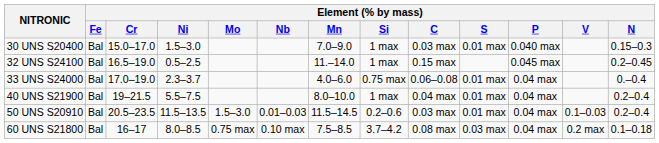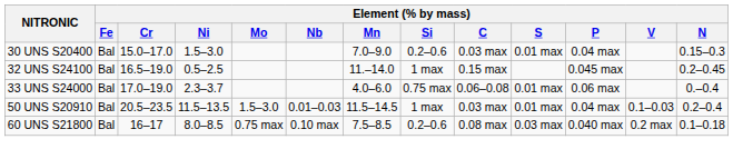30 UNS S20400 | Element (% by mass) / Si: 1 max -> 0.2–0.6
30 UNS S20400 | Element (% by mass) / P: 0.040 max -> 0.04 max
33 UNS S24000 | Element (% by mass) / P: 0.04 max -> 0.06 max
- row: 40 UNS S21900 | Bal | 19–21.5 | 5.5–7.5 | 8.0–10.0 | 1 max | 0.04 max | 0.01 max | 0.04 max | 0.2–0.4
50 UNS S20910 | Element (% by mass) / Si: 0.2–0.6 -> 1 max
60 UNS S21800 | Element (% by mass) / Si: 3.7–4.2 -> 0.2–0.6
60 UNS S21800 | Element (% by mass) / P: 0.04 max -> 0.040 max
